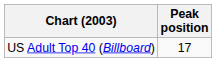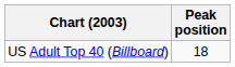US Adult Top 40 (Billboard) | Peak position: 17 -> 18
